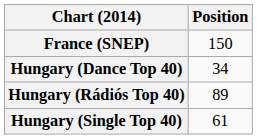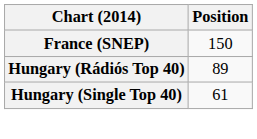- row: Hungary (Dance Top 40) | 34
